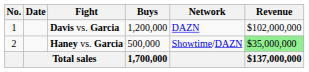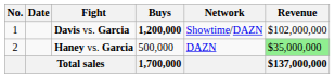Davis vs. Garcia | Buys: normal -> bold
Davis vs. Garcia | Network: DAZN -> Showtime/DAZN
Haney vs. Garcia | Network: Showtime/DAZN -> DAZN
